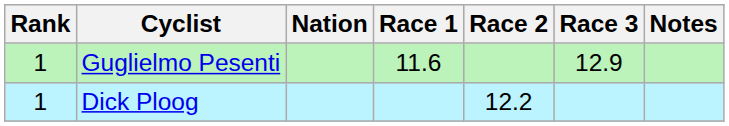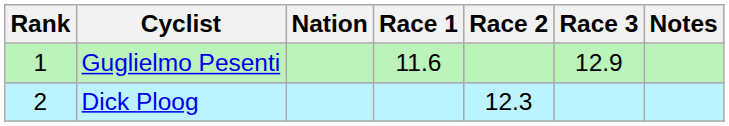Dick Ploog | Rank: 1 -> 2
Dick Ploog | Race 2: 12.2 -> 12.3
